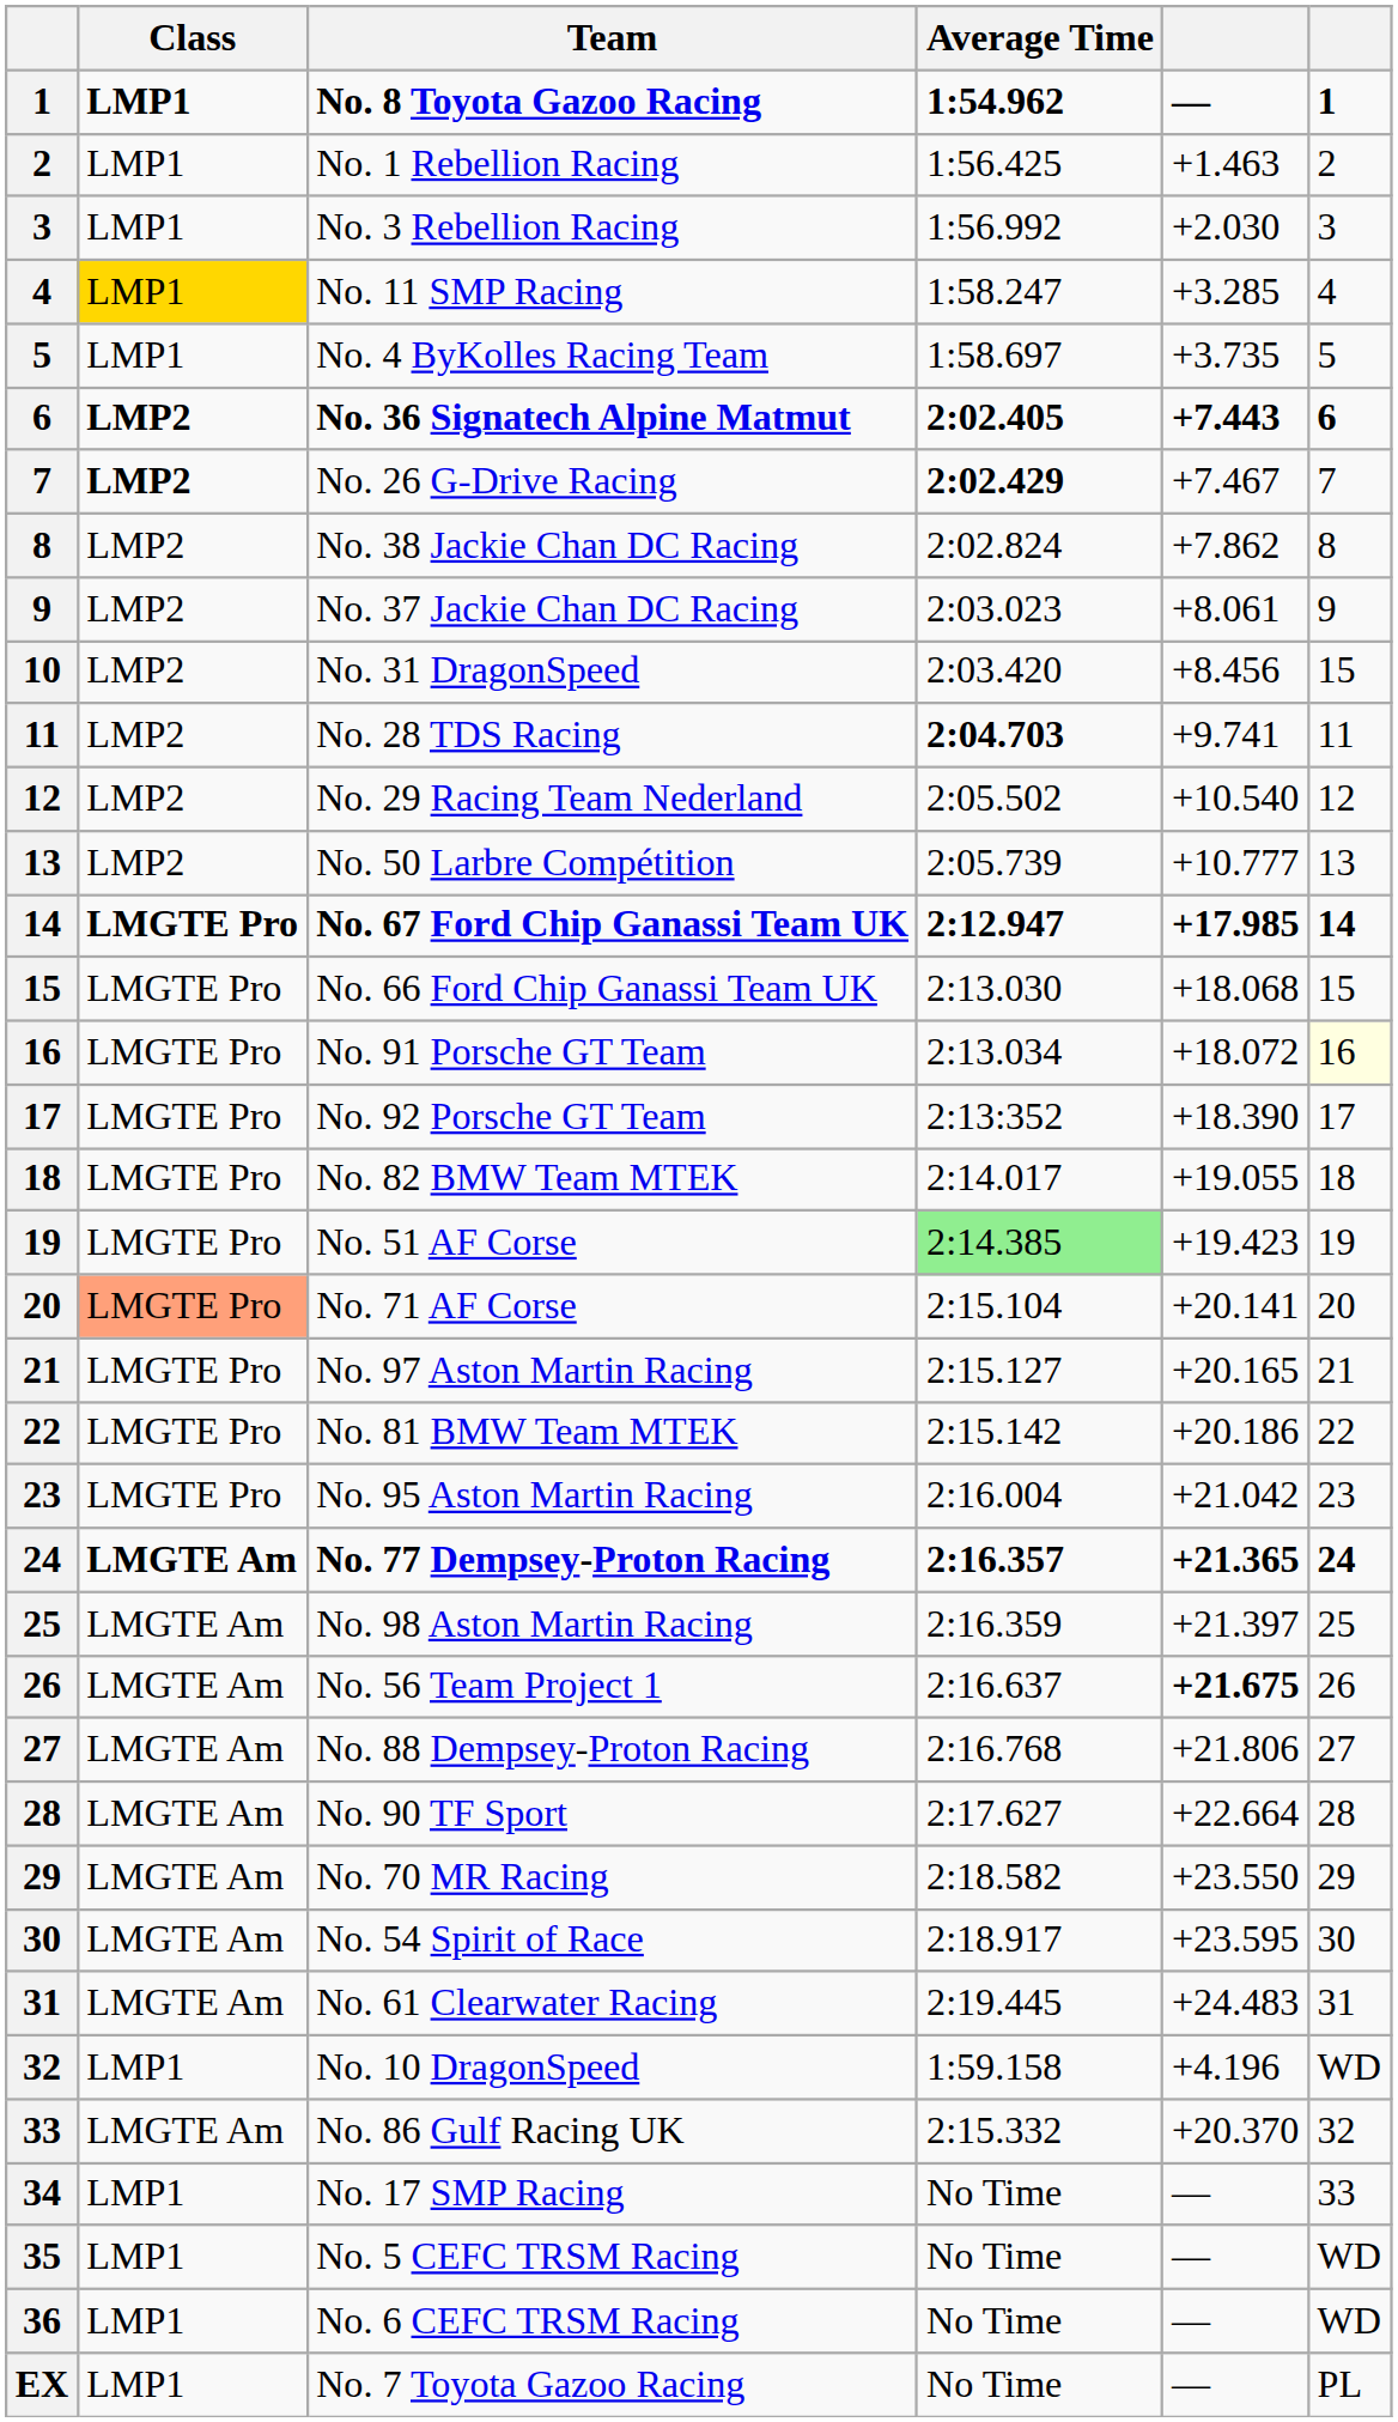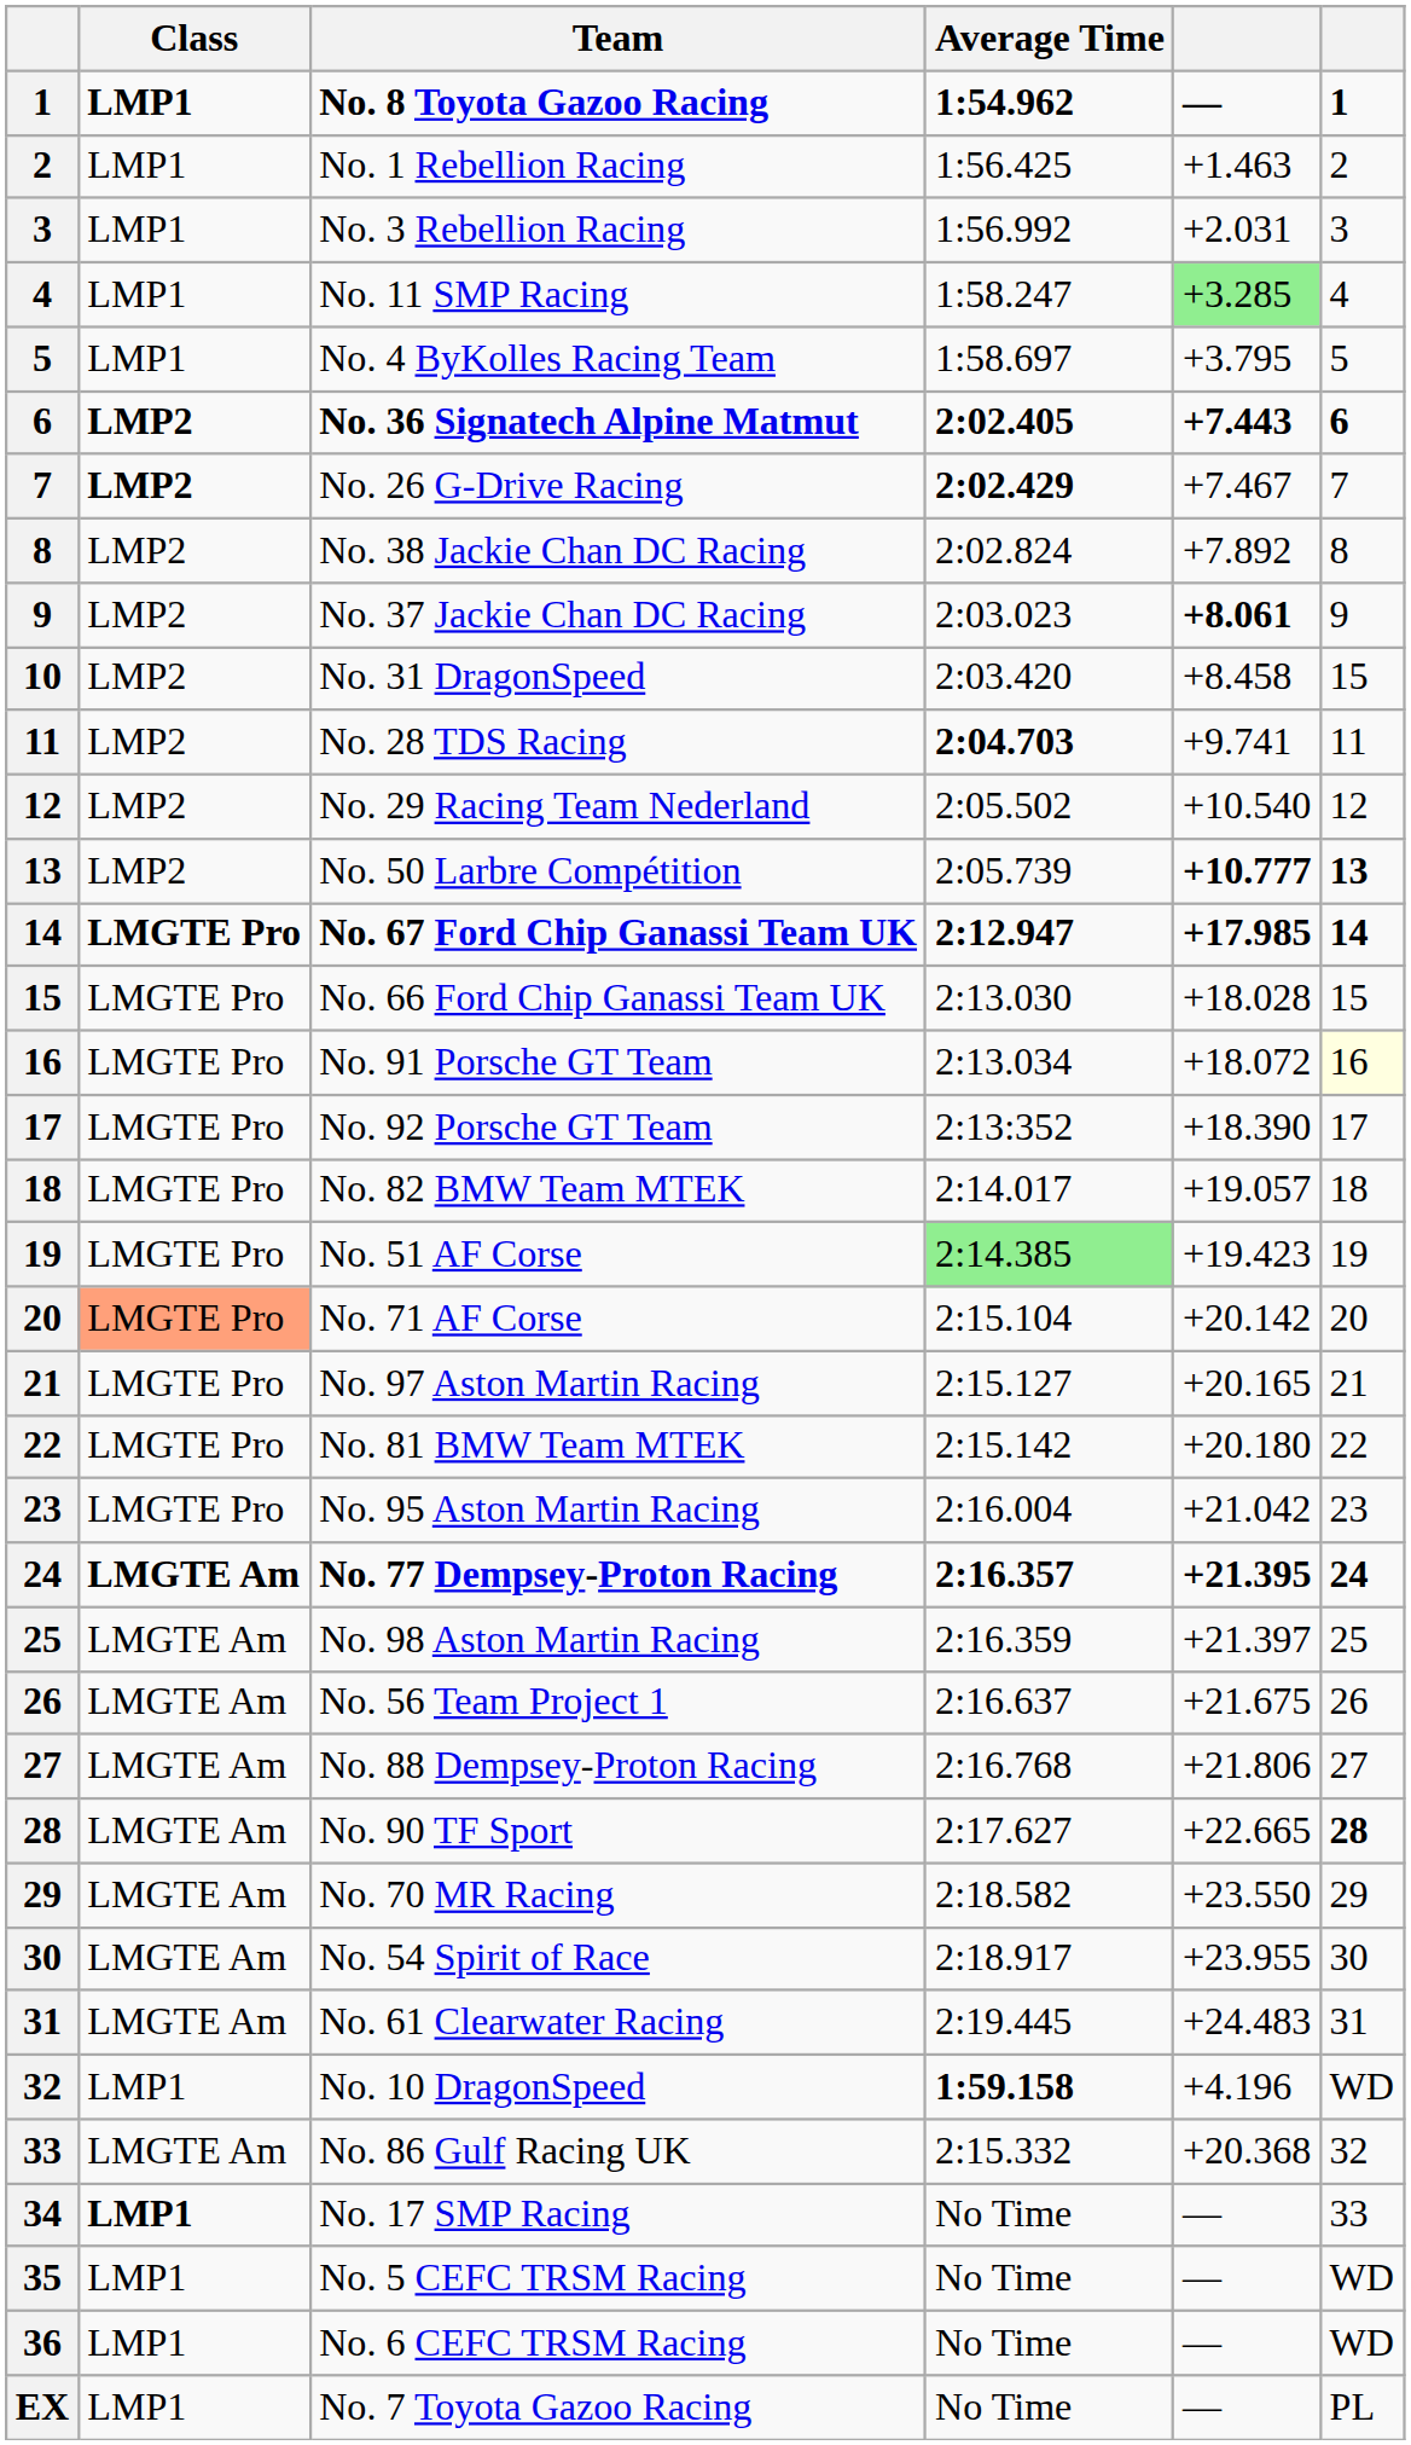No. 3 Rebellion Racing | column 5: +2.030 -> +2.031
No. 11 SMP Racing | Class: gold background -> no background
No. 11 SMP Racing | column 5: no background -> lightgreen background
No. 4 ByKolles Racing Team | column 5: +3.735 -> +3.795
No. 38 Jackie Chan DC Racing | column 5: +7.862 -> +7.892
No. 37 Jackie Chan DC Racing | column 5: normal -> bold
No. 31 DragonSpeed | column 5: +8.456 -> +8.458
No. 50 Larbre Compétition | column 5: normal -> bold
No. 50 Larbre Compétition | column 6: normal -> bold
No. 66 Ford Chip Ganassi Team UK | column 5: +18.068 -> +18.028
No. 82 BMW Team MTEK | column 5: +19.055 -> +19.057
No. 71 AF Corse | column 5: +20.141 -> +20.142
No. 81 BMW Team MTEK | column 5: +20.186 -> +20.180
No. 77 Dempsey-Proton Racing | column 5: +21.365 -> +21.395
No. 56 Team Project 1 | column 5: bold -> normal
No. 90 TF Sport | column 5: +22.664 -> +22.665
No. 90 TF Sport | column 6: normal -> bold
No. 54 Spirit of Race | column 5: +23.595 -> +23.955
No. 10 DragonSpeed | Average Time: normal -> bold
No. 86 Gulf Racing UK | column 5: +20.370 -> +20.368
No. 17 SMP Racing | Class: normal -> bold
